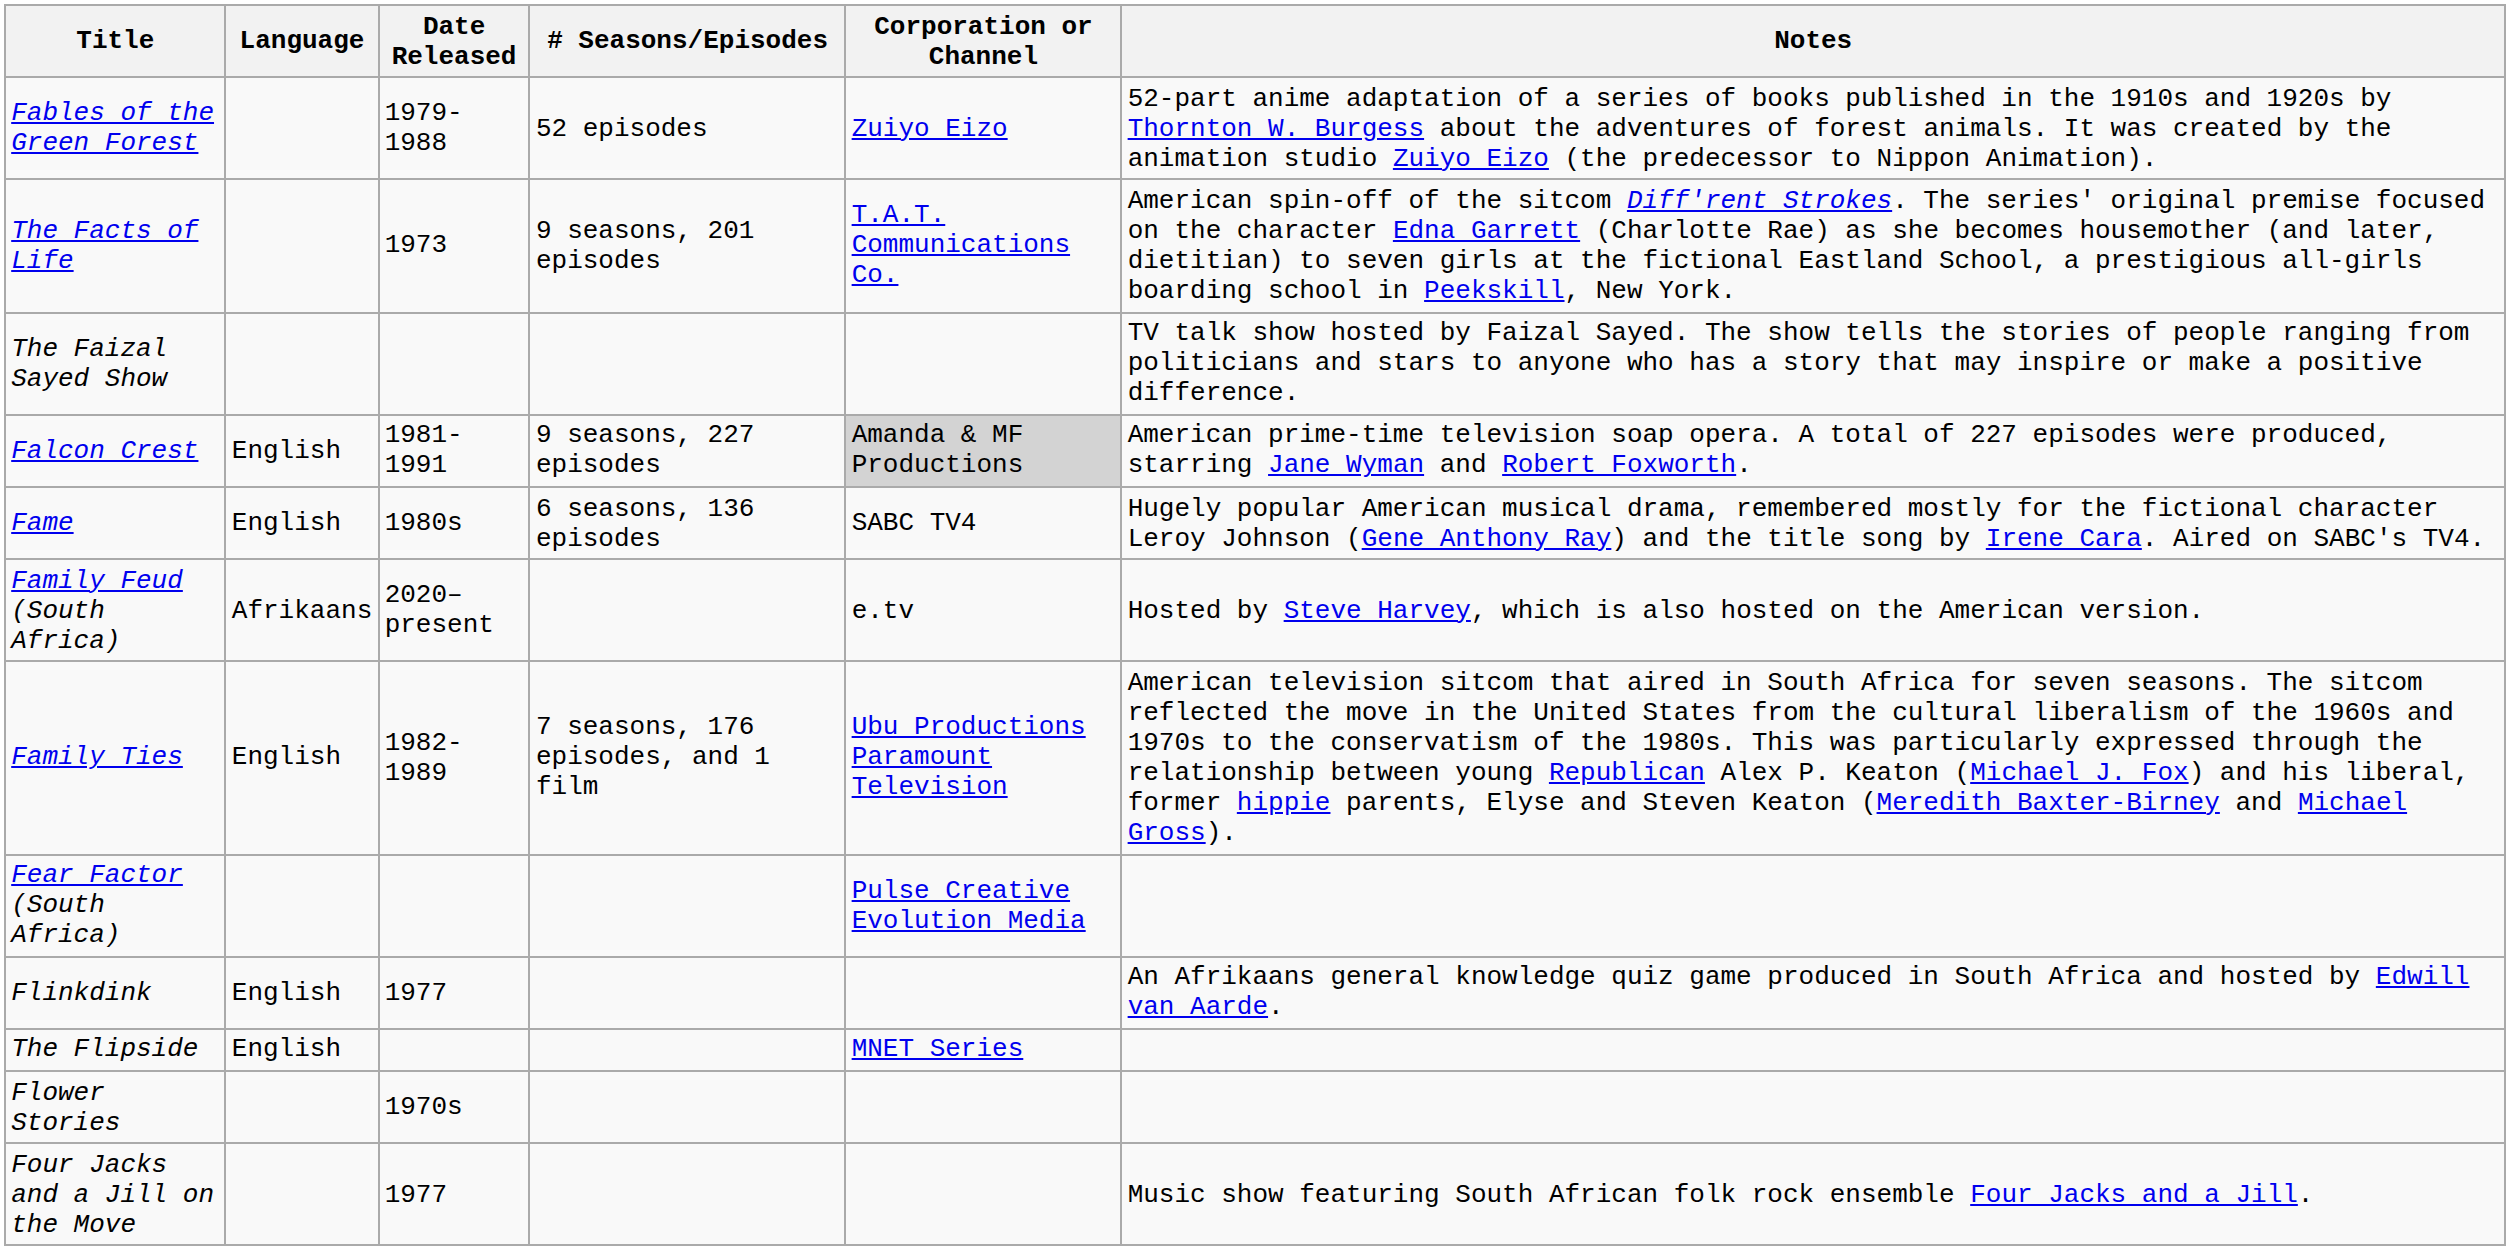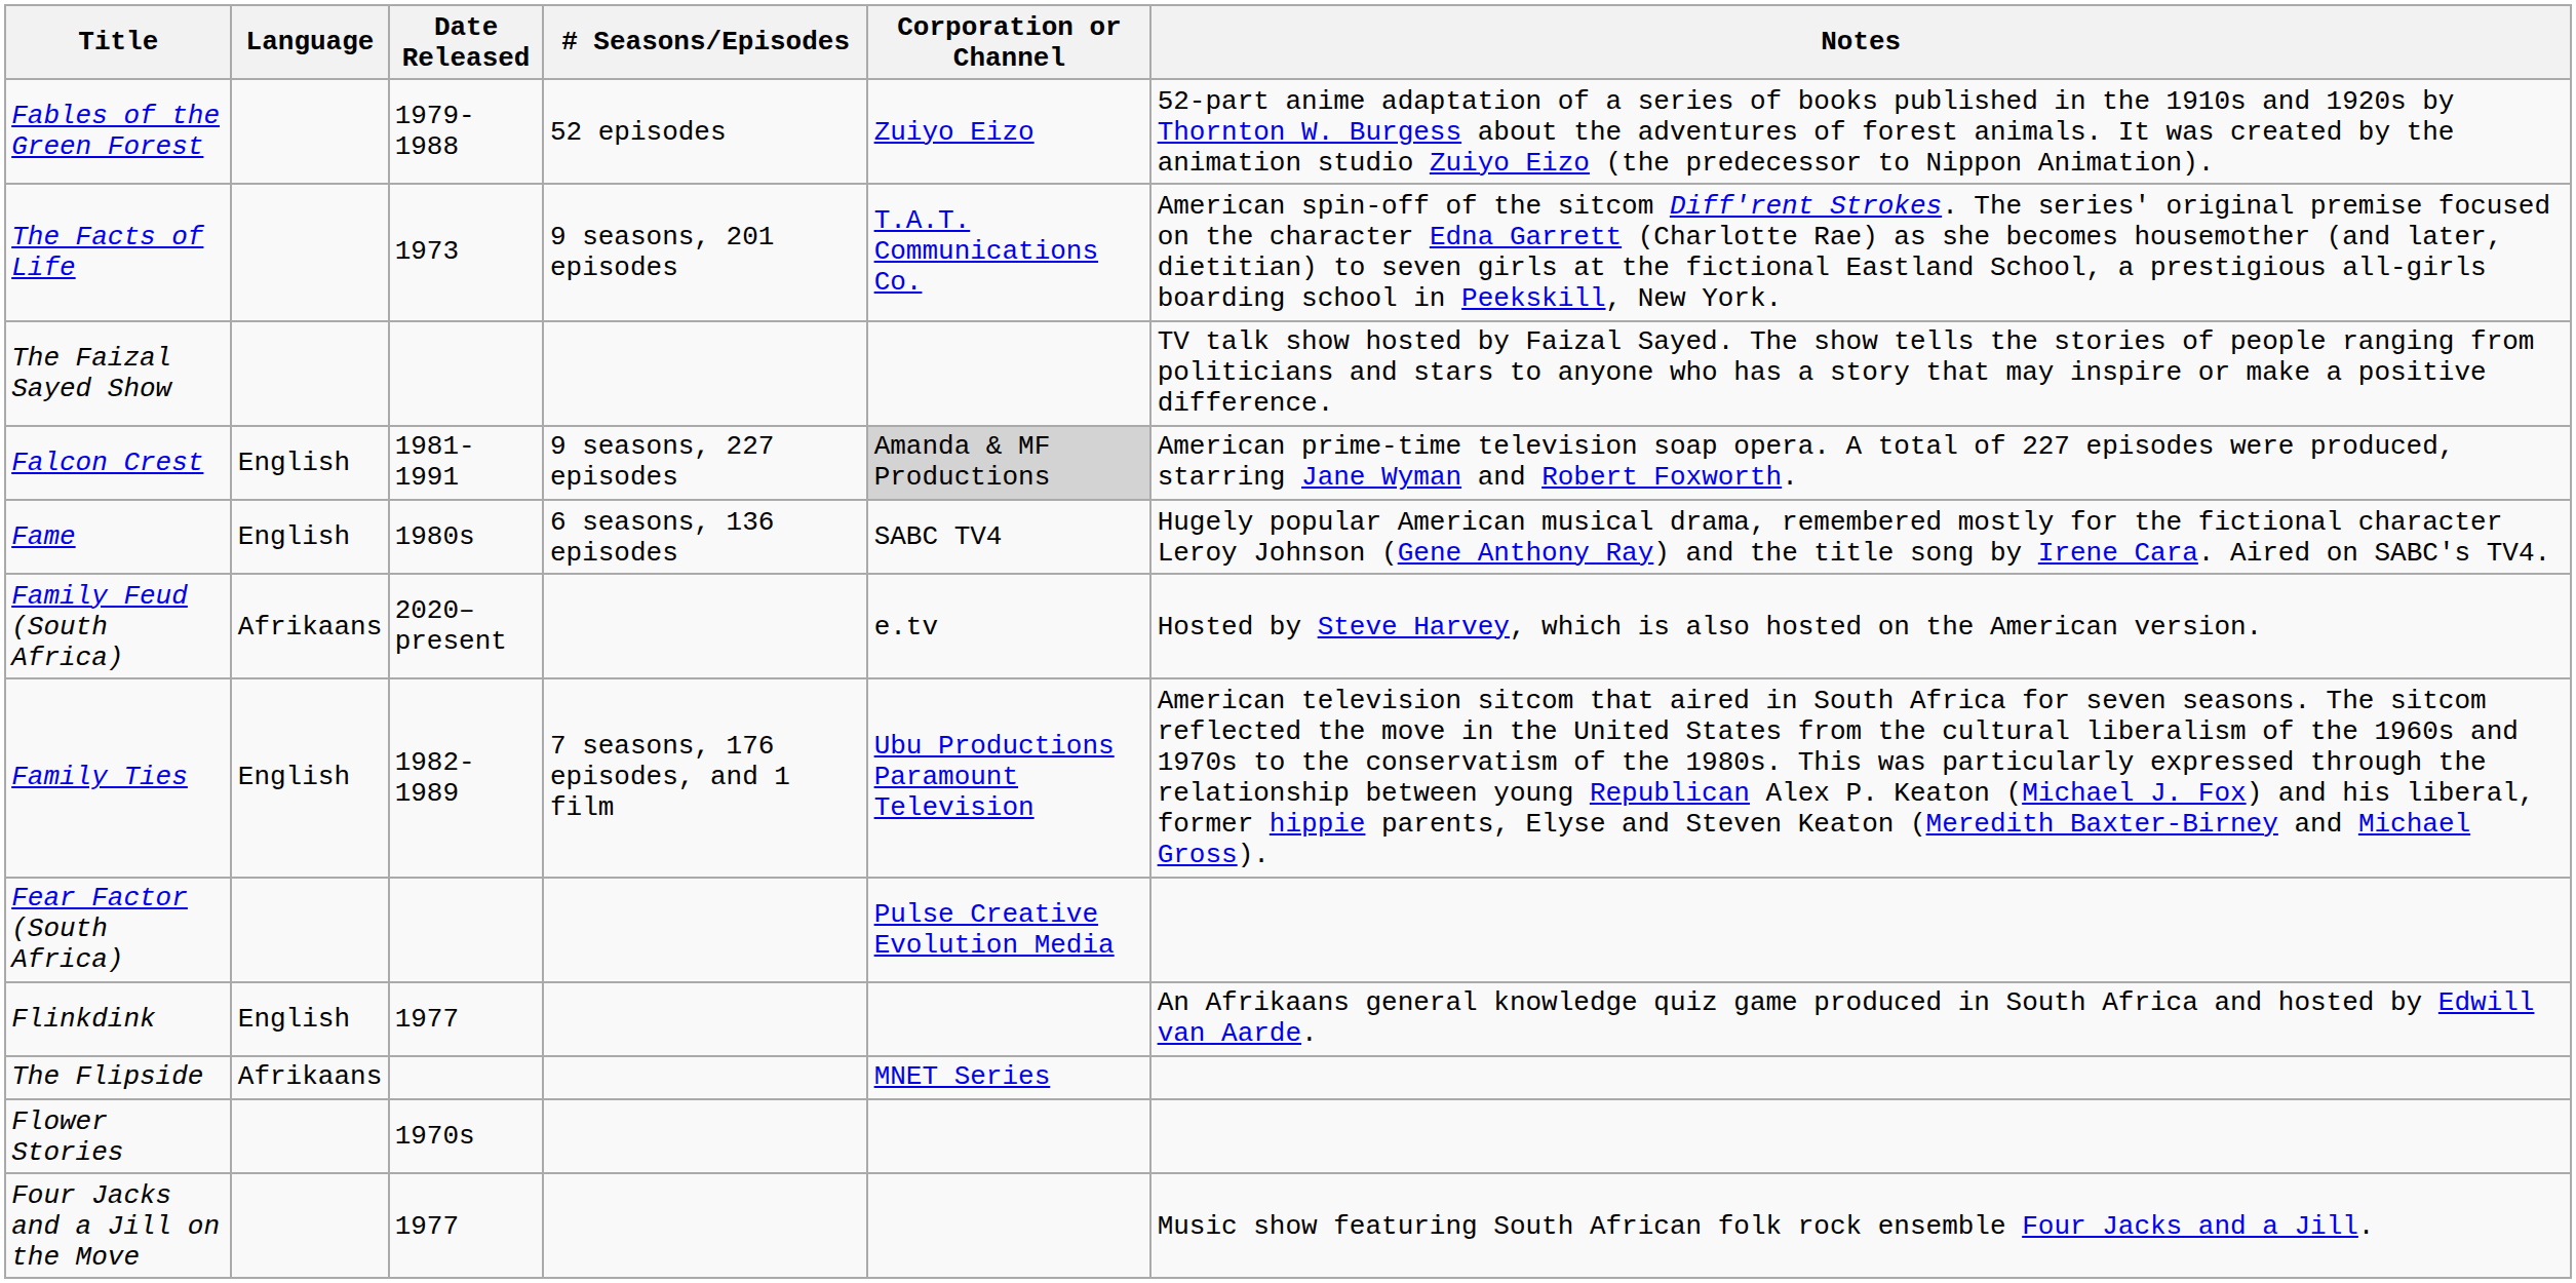The Flipside | Language: English -> Afrikaans
